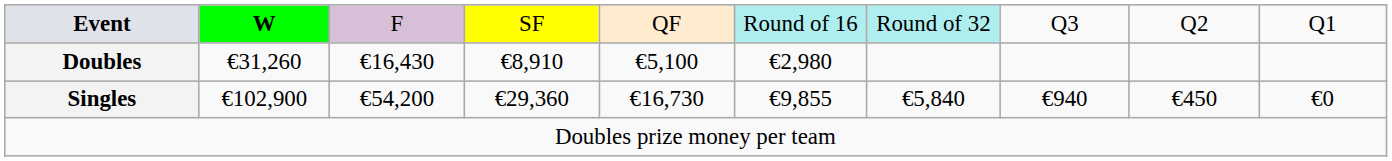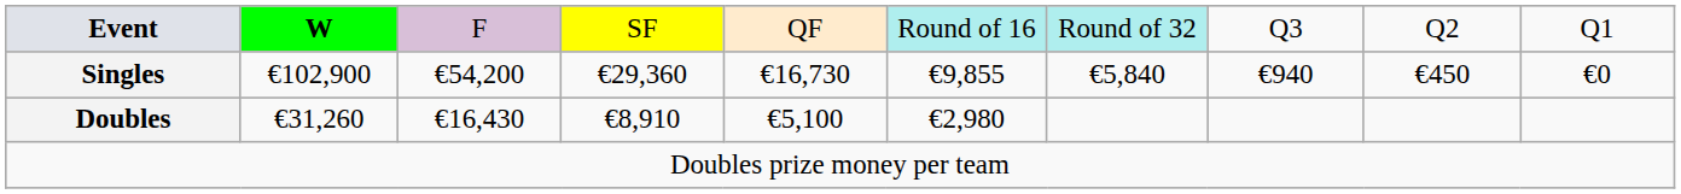rows swapped: Singles <-> Doubles
